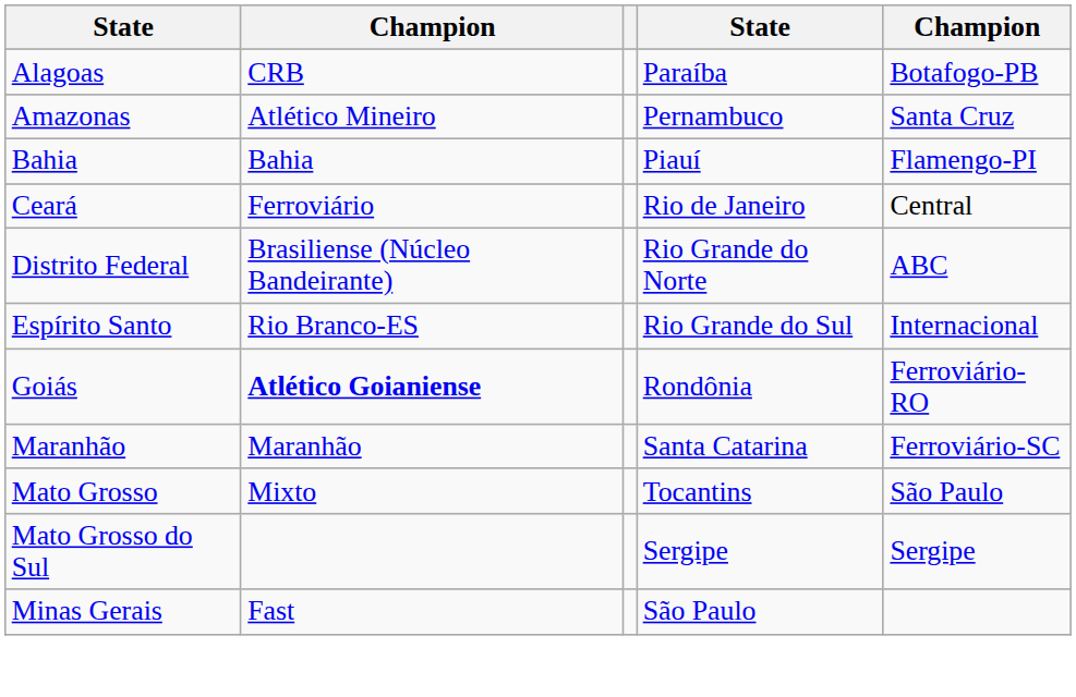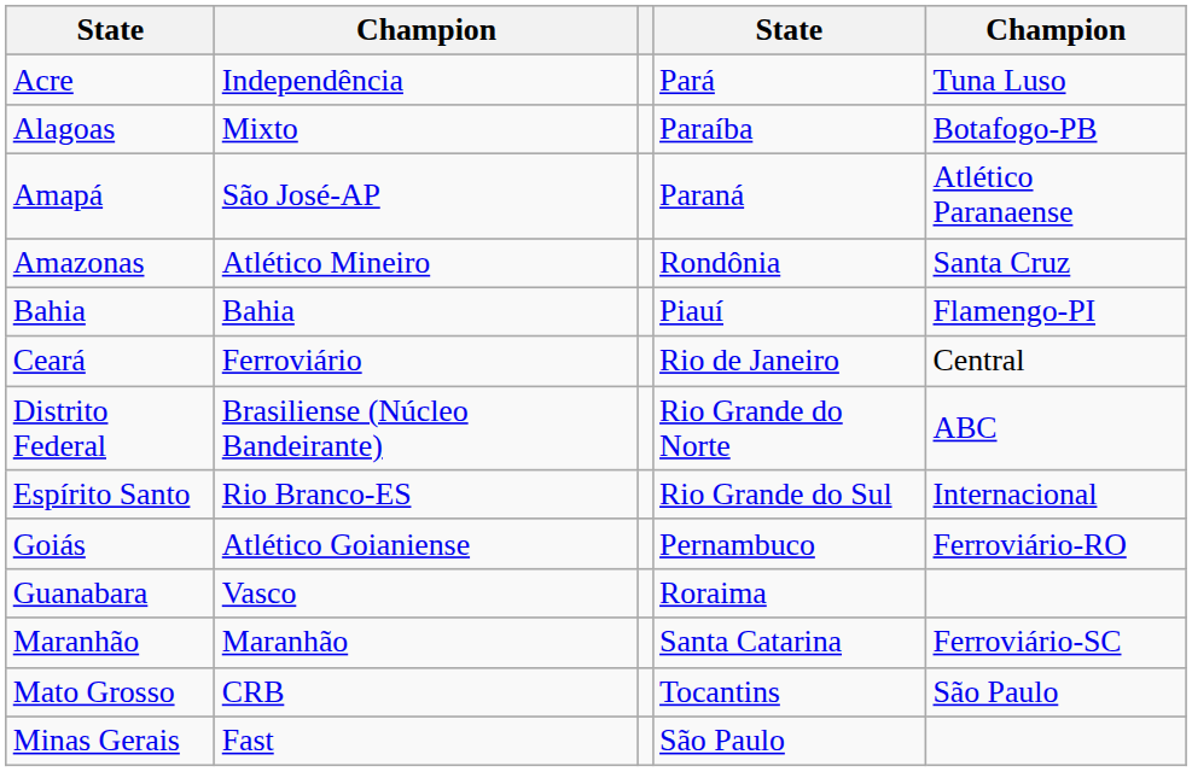+ row: Acre | Independência | Pará | Tuna Luso
Alagoas | column 2: CRB -> Mixto
+ row: Amapá | São José-AP | Paraná | Atlético Paranaense
Amazonas | column 4: Pernambuco -> Rondônia
Goiás | column 2: bold -> normal
Goiás | column 4: Rondônia -> Pernambuco
+ row: Guanabara | Vasco | Roraima
Mato Grosso | column 2: Mixto -> CRB
- row: Mato Grosso do Sul | Sergipe | Sergipe
